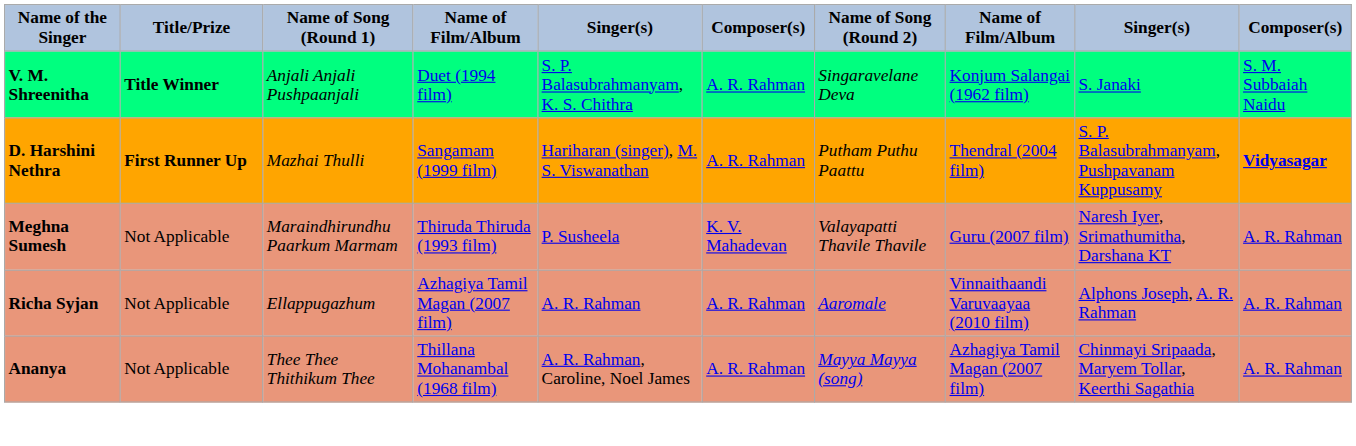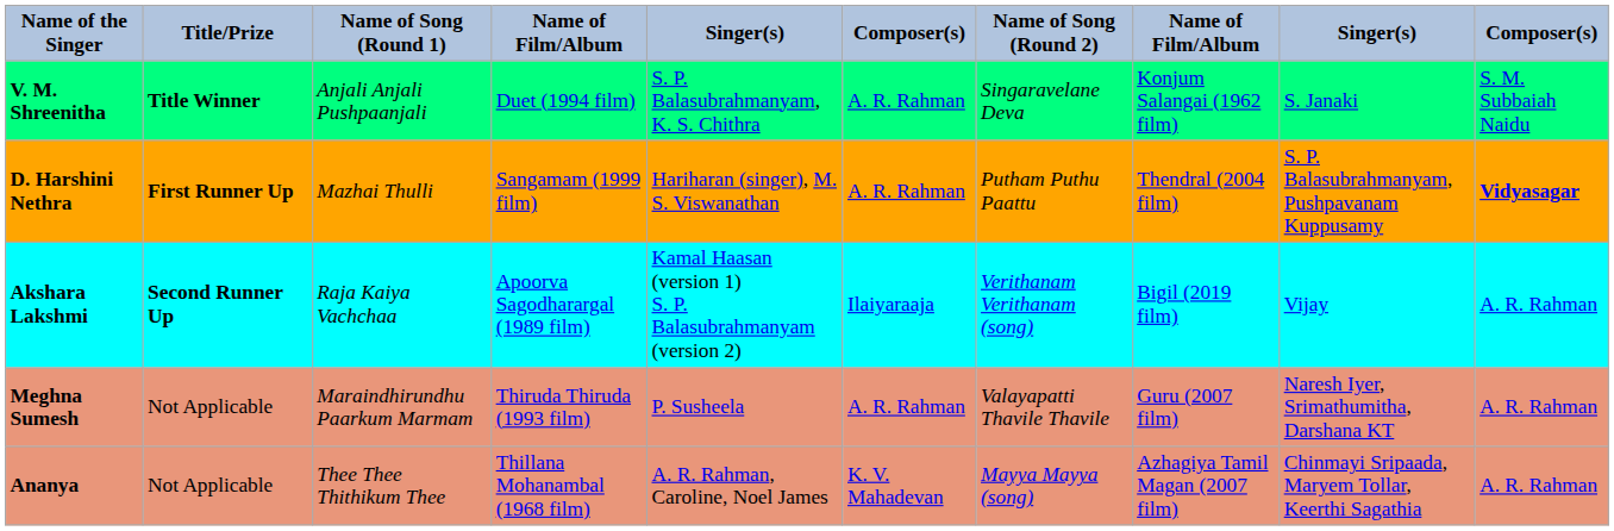+ row: Akshara Lakshmi | Second Runner Up | Raja Kaiya Vachchaa | Apoorva Sagodharargal (1989 film) | Kamal Haasan (version 1) S. P. Balasubrahmanyam (version 2) | Ilaiyaraaja | Verithanam Verithanam (song) | Bigil (2019 film) | Vijay | A. R. Rahman
Meghna Sumesh | column 6: K. V. Mahadevan -> A. R. Rahman
- row: Richa Syjan | Not Applicable | Ellappugazhum | Azhagiya Tamil Magan (2007 film) | A. R. Rahman | A. R. Rahman | Aaromale | Vinnaithaandi Varuvaayaa (2010 film) | Alphons Joseph, A. R. Rahman | A. R. Rahman
Ananya | column 6: A. R. Rahman -> K. V. Mahadevan
